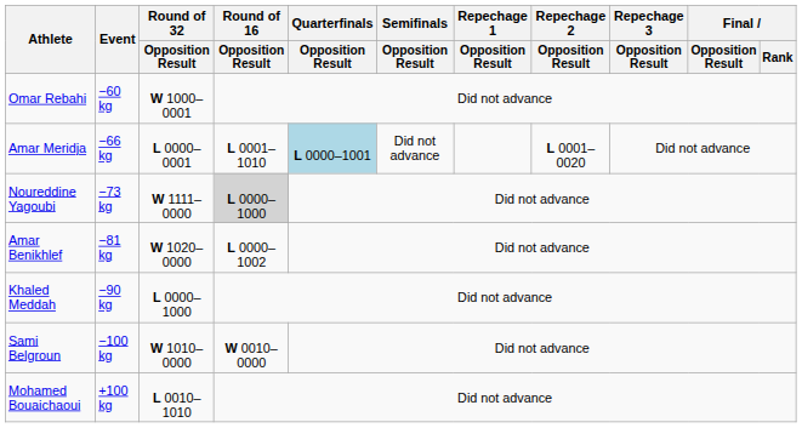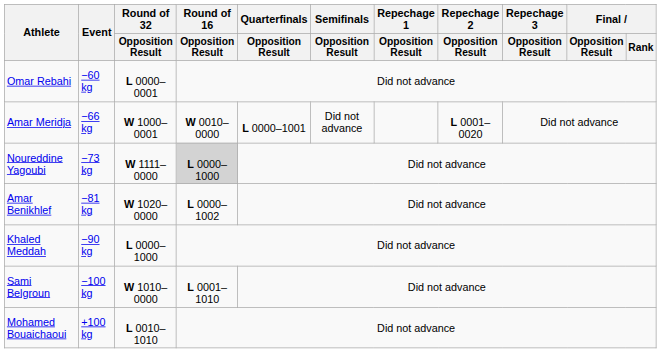Omar Rebahi | Round of 32 / Opposition Result: W 1000–0001 -> L 0000–0001
Amar Meridja | Round of 32 / Opposition Result: L 0000–0001 -> W 1000–0001
Amar Meridja | Round of 16 / Opposition Result: L 0001–1010 -> W 0010–0000
Amar Meridja | Quarterfinals / Opposition Result: lightblue background -> no background
Sami Belgroun | Round of 16 / Opposition Result: W 0010–0000 -> L 0001–1010
